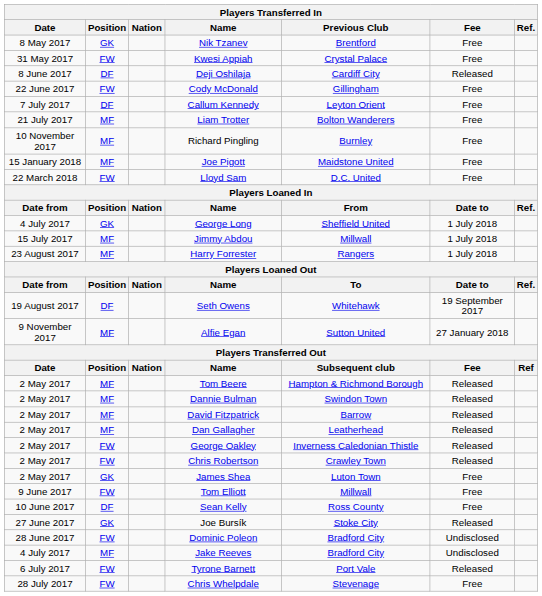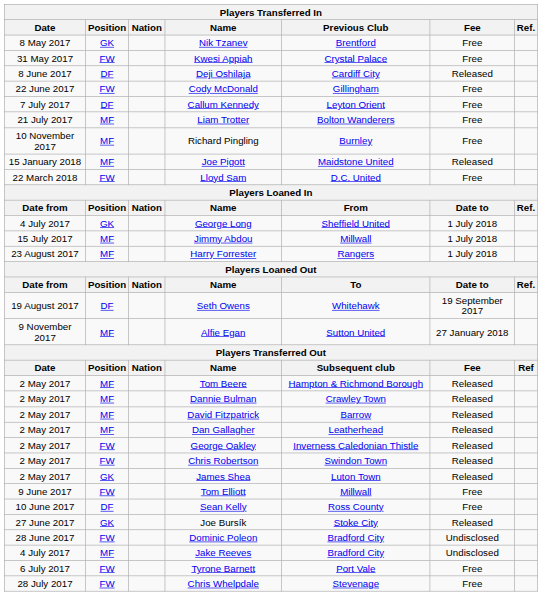Joe Pigott | Fee: Free -> Released
Dannie Bulman | Previous Club: Swindon Town -> Crawley Town
Chris Robertson | Previous Club: Crawley Town -> Swindon Town
James Shea | Fee: Free -> Released
Tyrone Barnett | Fee: Released -> Free
